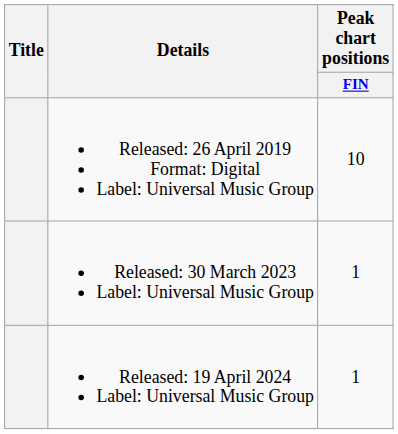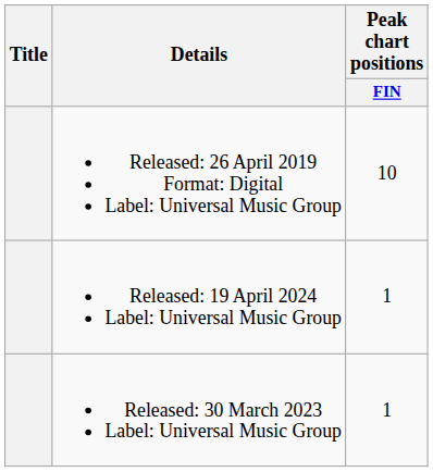rows swapped: Released: 30 March 2023 Label: Universal Music Group <-> Released: 19 April 2024 Label: Universal Music Group
